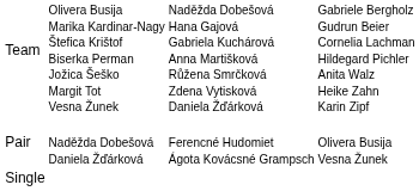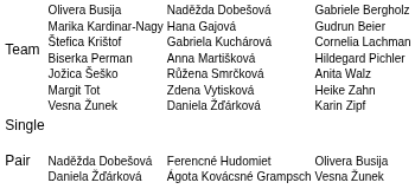rows swapped: Pair <-> Single
